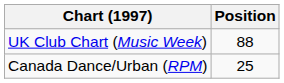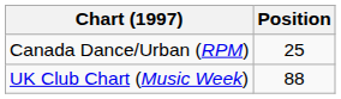rows swapped: Canada Dance/Urban (RPM) <-> UK Club Chart (Music Week)
